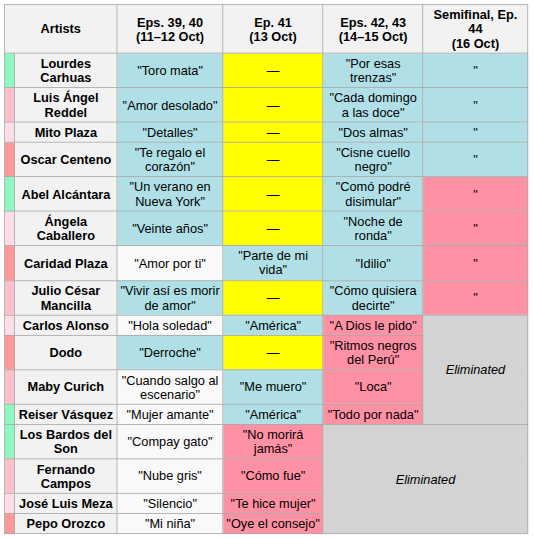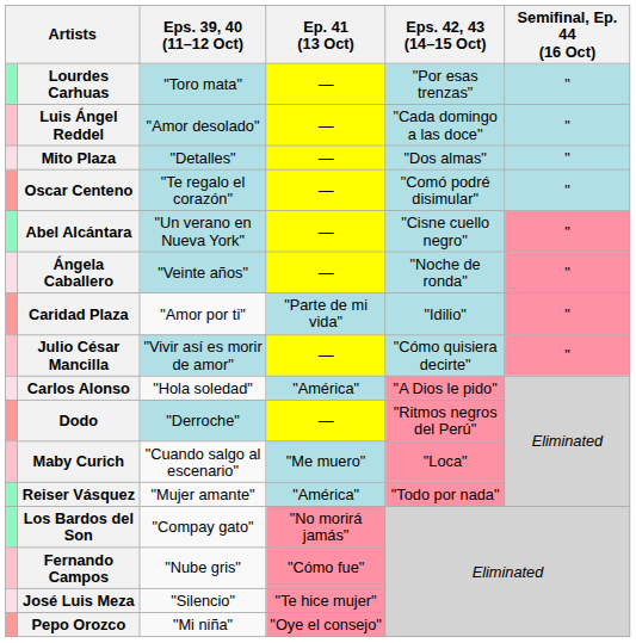Oscar Centeno | Eps. 42, 43 (14–15 Oct): "Cisne cuello negro" -> "Comó podré disimular"
Abel Alcántara | Eps. 42, 43 (14–15 Oct): "Comó podré disimular" -> "Cisne cuello negro"
